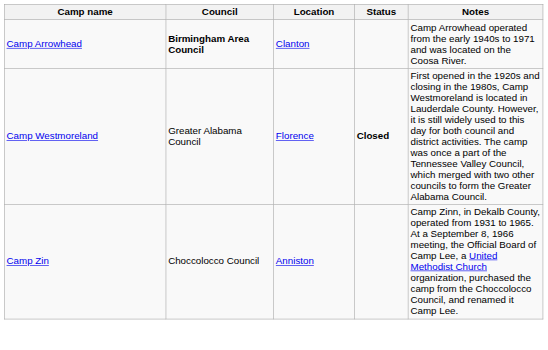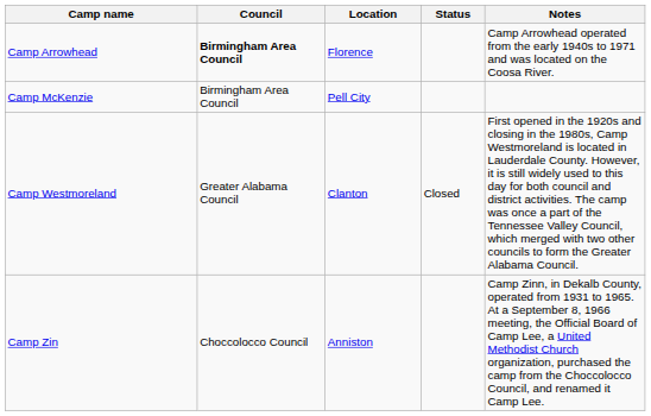Camp Arrowhead | Location: Clanton -> Florence
+ row: Camp McKenzie | Birmingham Area Council | Pell City
Camp Westmoreland | Location: Florence -> Clanton
Camp Westmoreland | Status: bold -> normal
